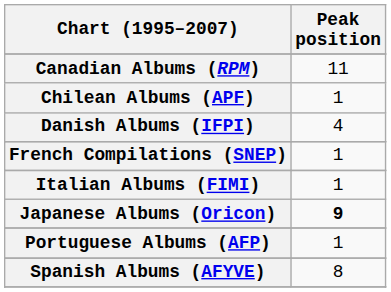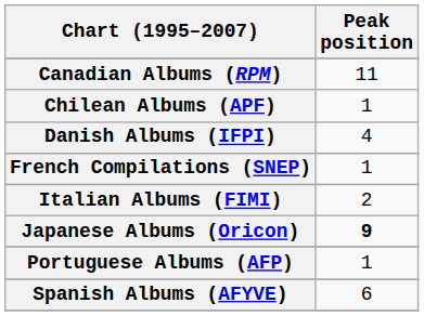Italian Albums (FIMI) | Peak position: 1 -> 2
Spanish Albums (AFYVE) | Peak position: 8 -> 6
